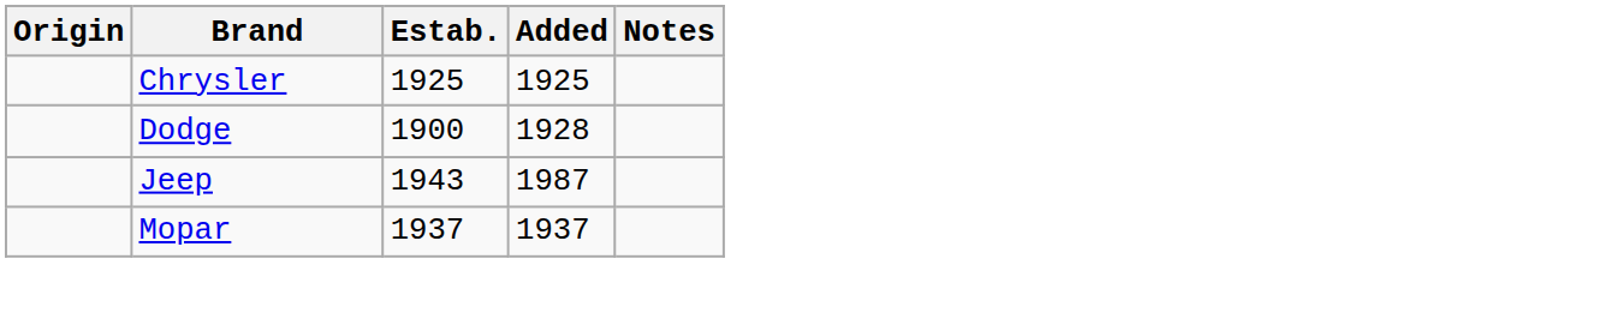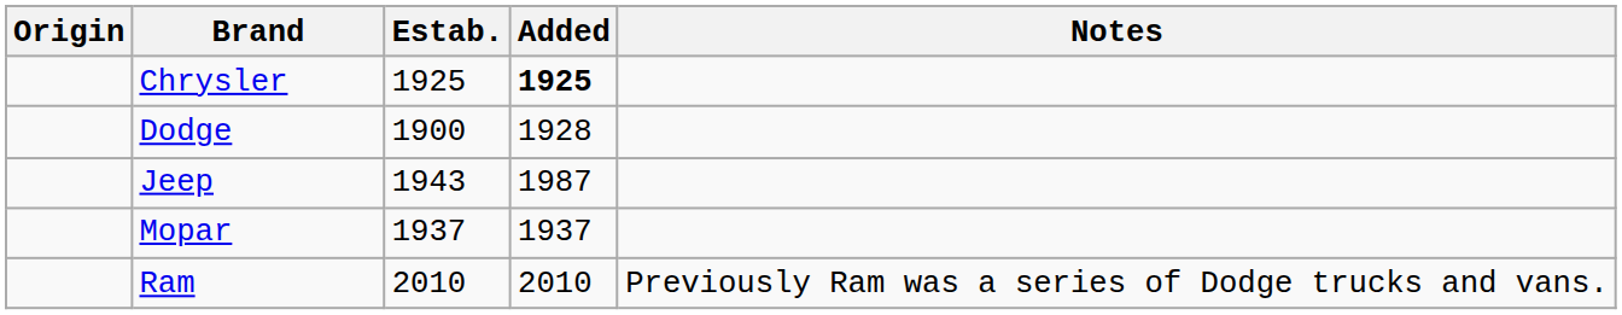Chrysler | Added: normal -> bold
+ row: Ram | 2010 | 2010 | Previously Ram was a series of Dodge trucks and vans.
